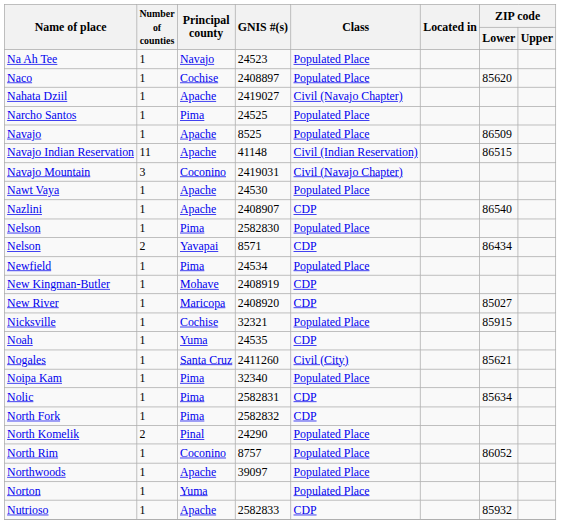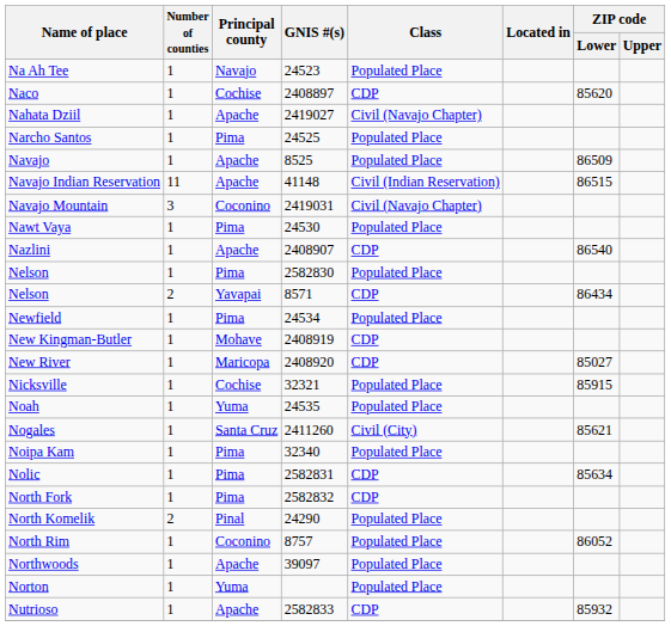Naco | Class: Populated Place -> CDP
Nawt Vaya | Principal county: Apache -> Pima
Noah | Class: CDP -> Populated Place
